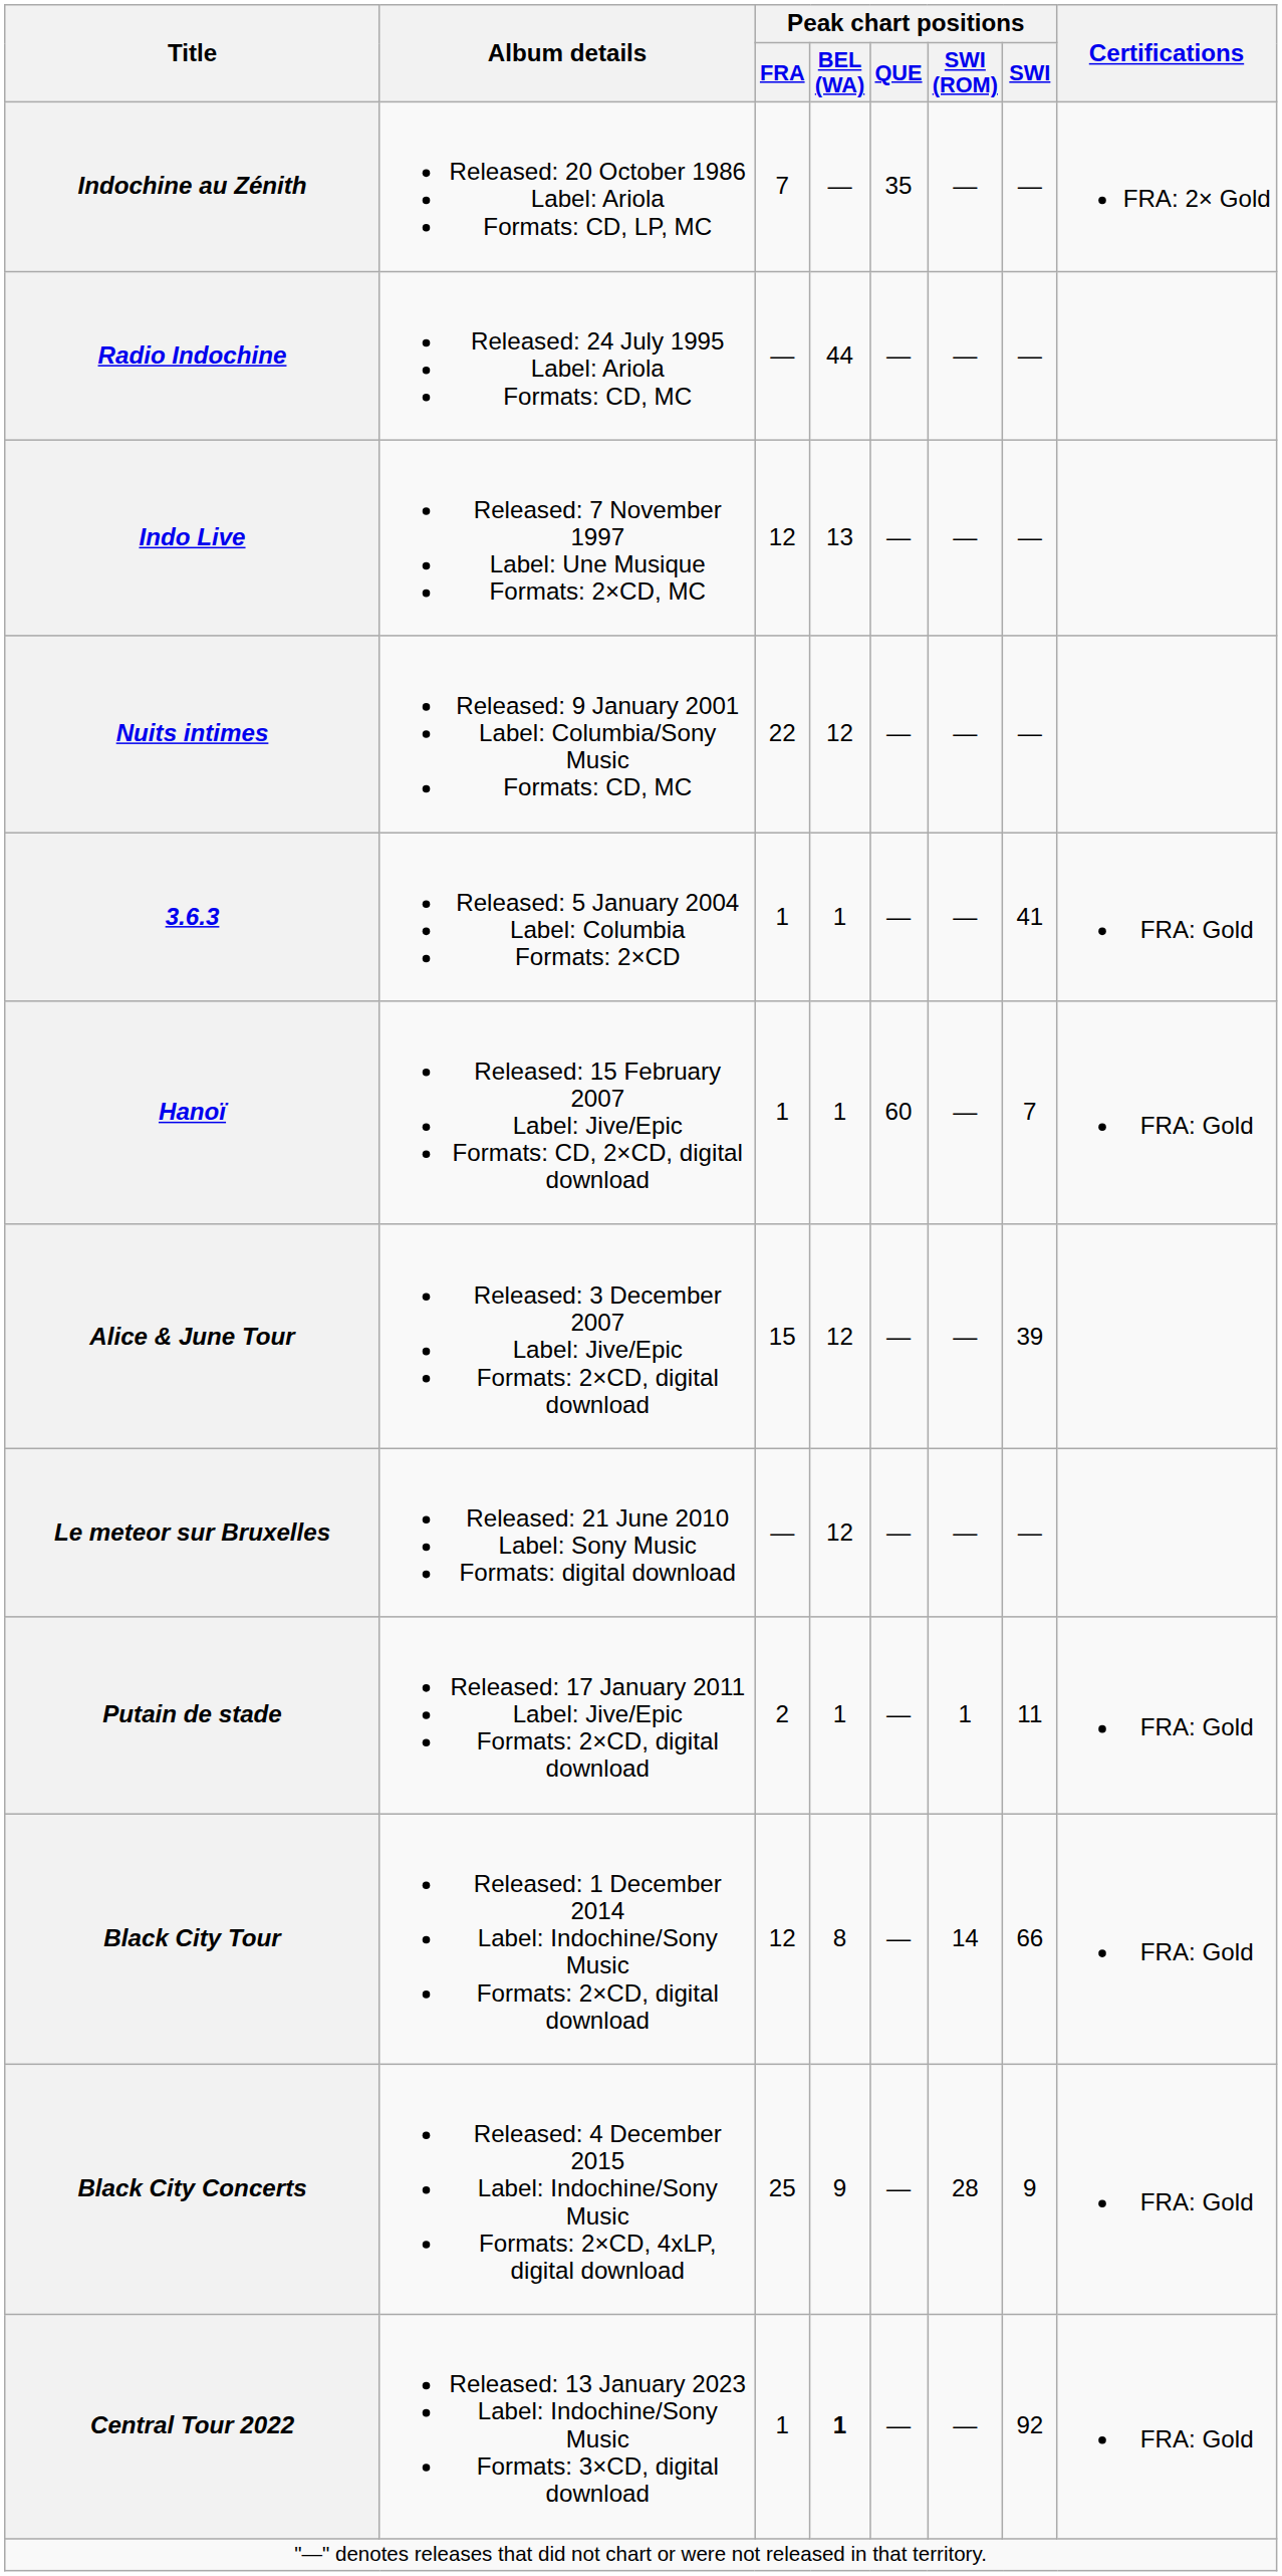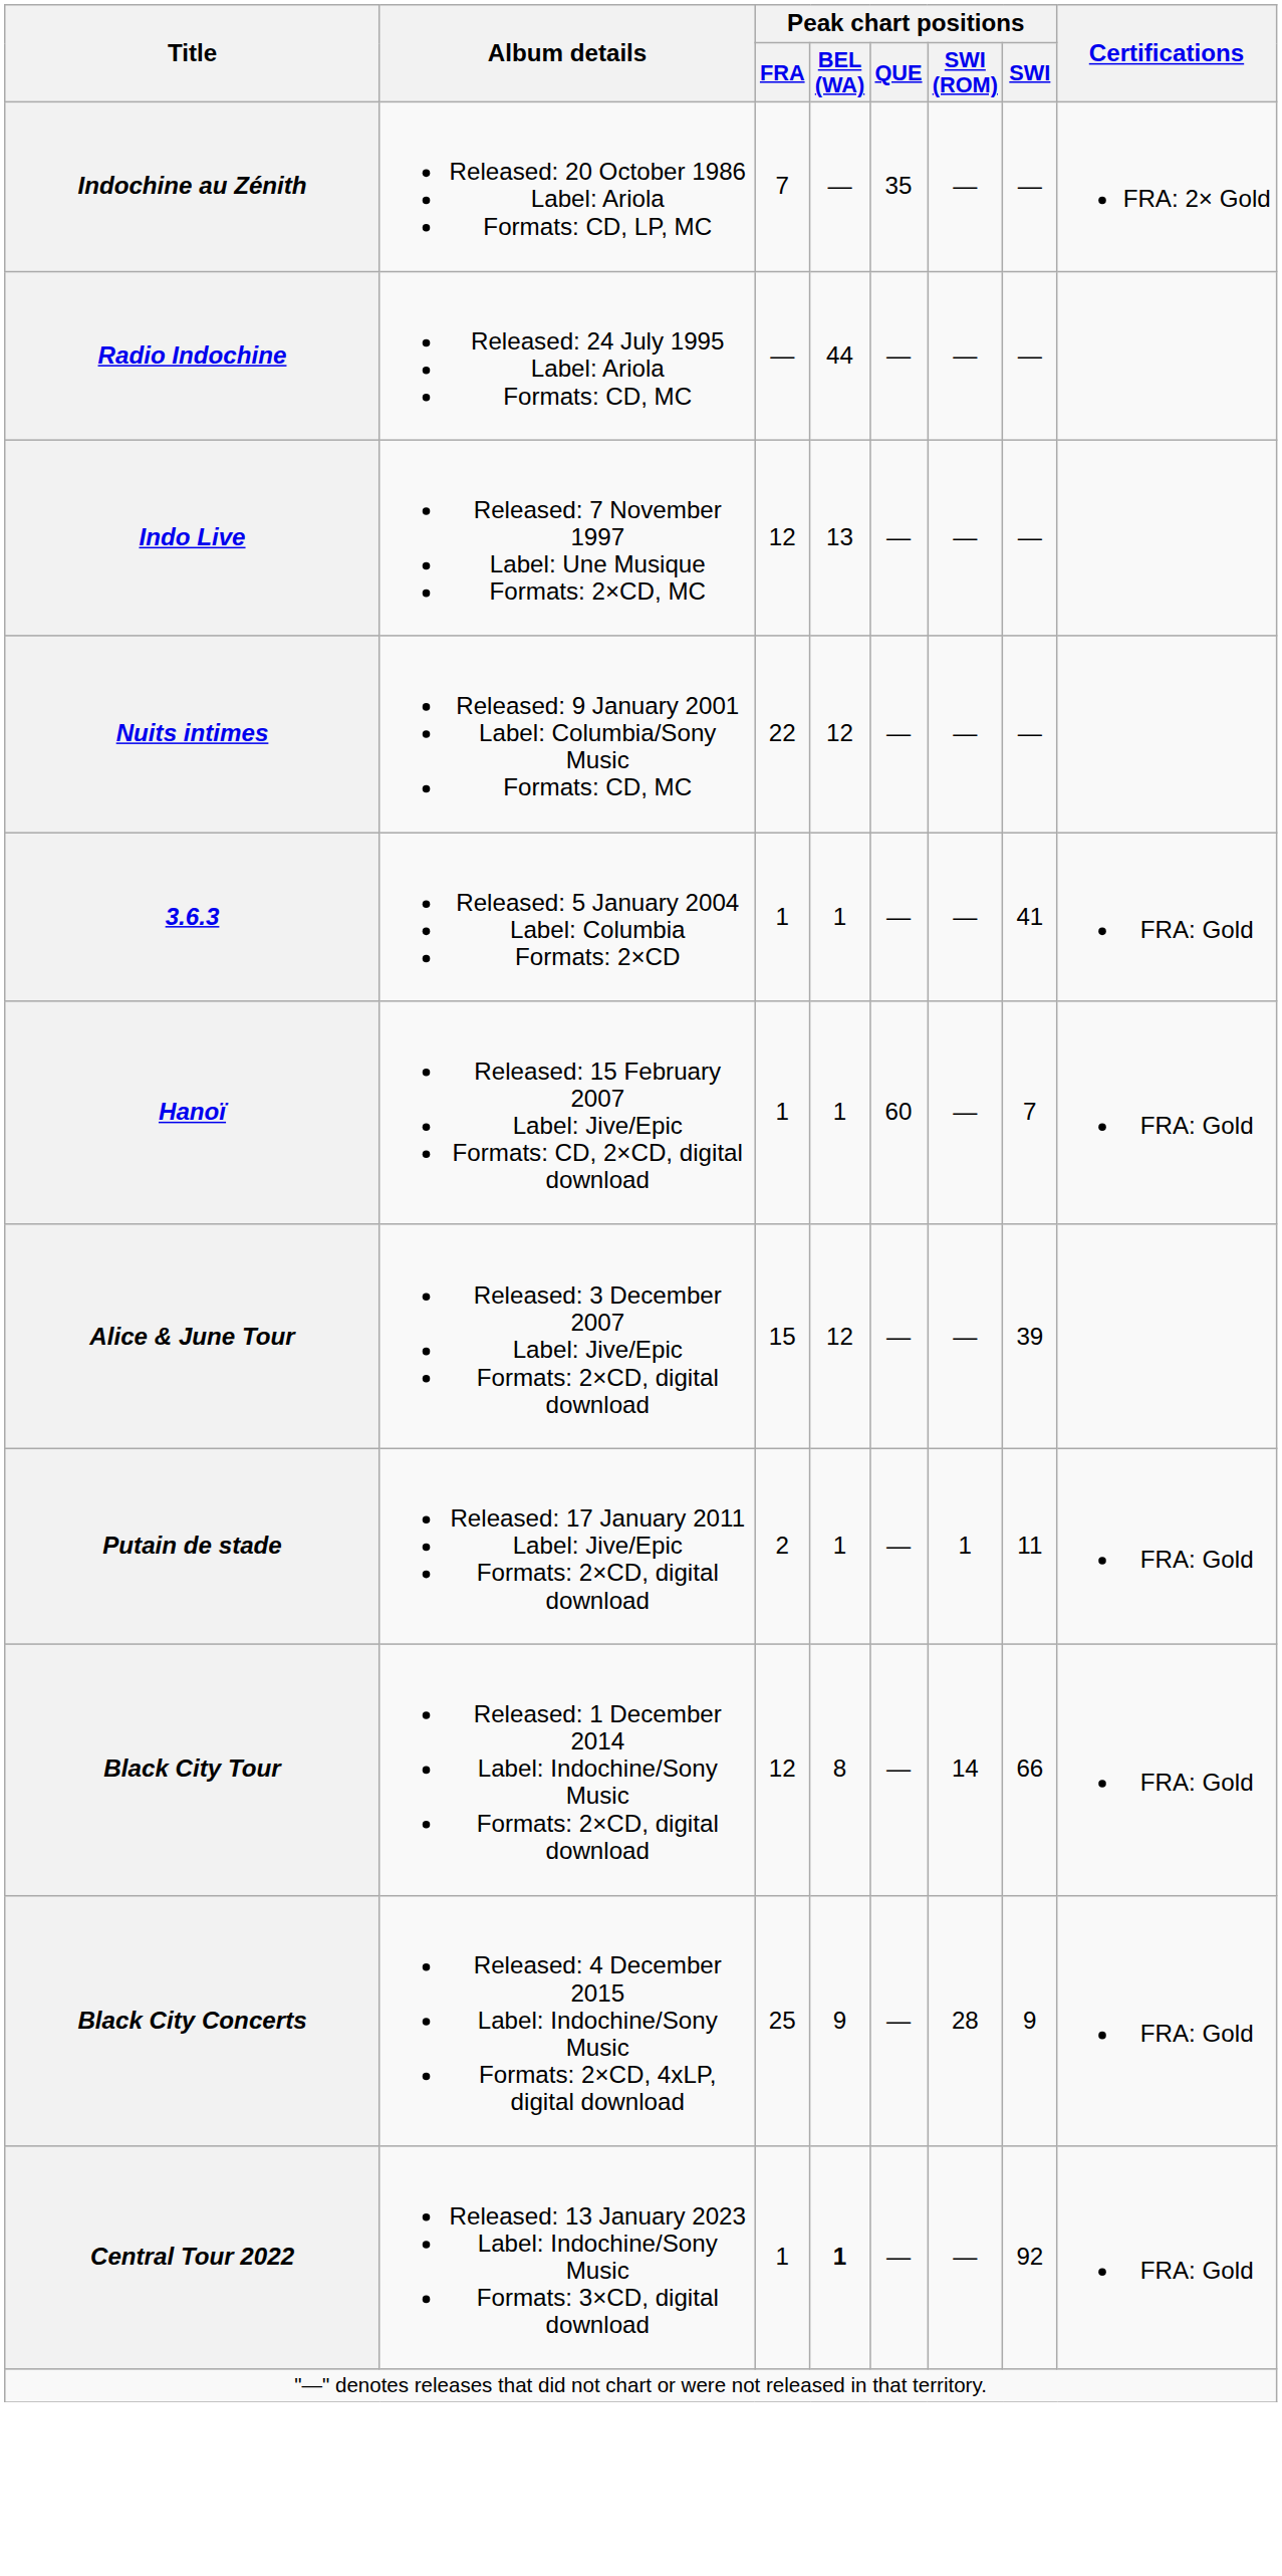- row: Le meteor sur Bruxelles | Released: 21 June 2010 Label: Sony Music Formats: digital download | — | 12 | — | — | —
